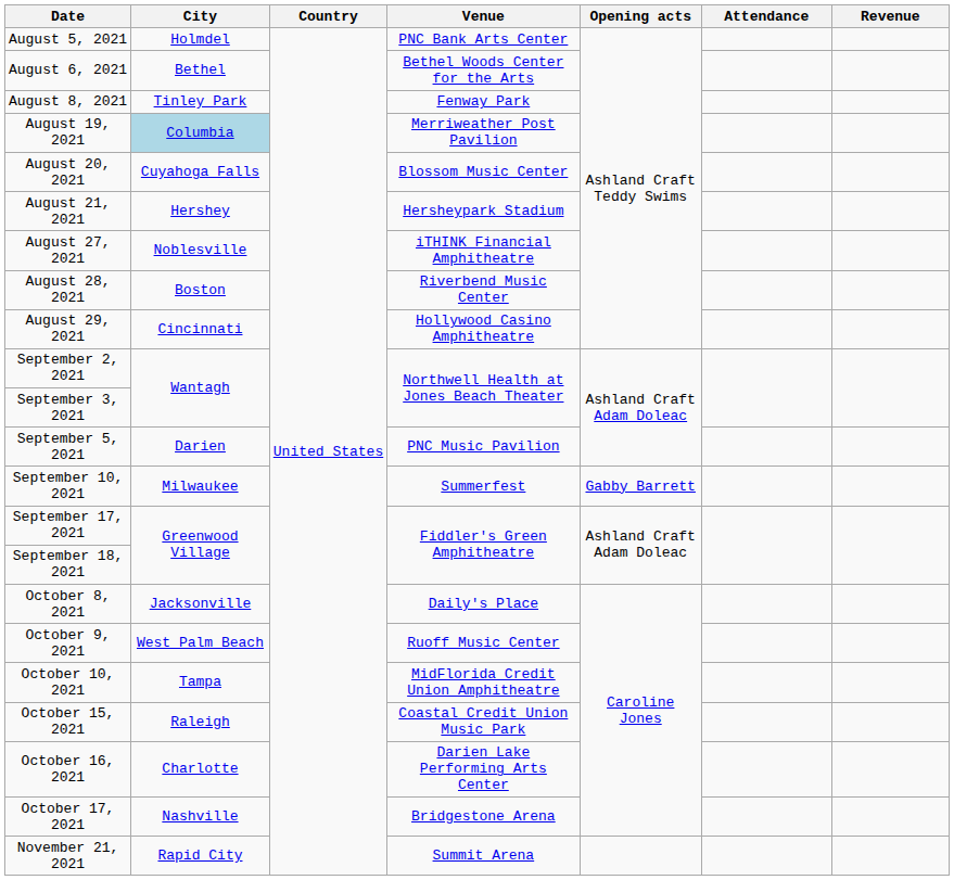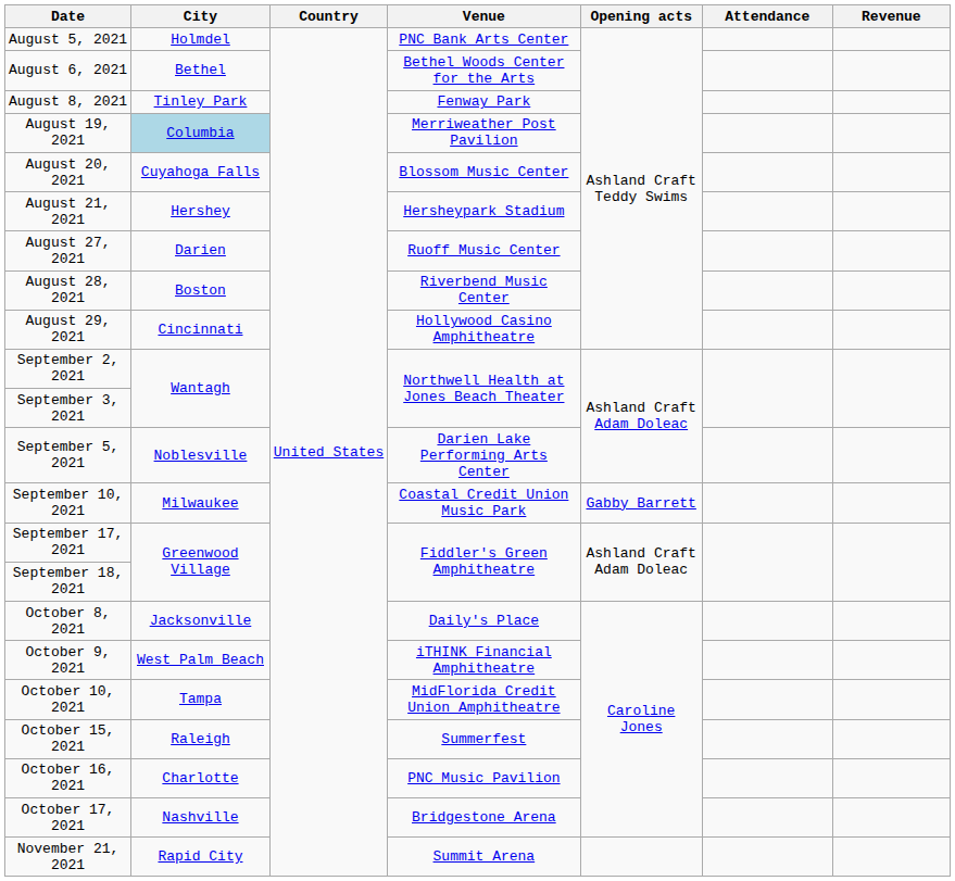August 27, 2021 | City: Noblesville -> Darien
August 27, 2021 | Venue: iTHINK Financial Amphitheatre -> Ruoff Music Center
September 5, 2021 | City: Darien -> Noblesville
September 5, 2021 | Venue: PNC Music Pavilion -> Darien Lake Performing Arts Center
September 10, 2021 | Venue: Summerfest -> Coastal Credit Union Music Park
October 9, 2021 | Venue: Ruoff Music Center -> iTHINK Financial Amphitheatre
October 15, 2021 | Venue: Coastal Credit Union Music Park -> Summerfest
October 16, 2021 | Venue: Darien Lake Performing Arts Center -> PNC Music Pavilion
